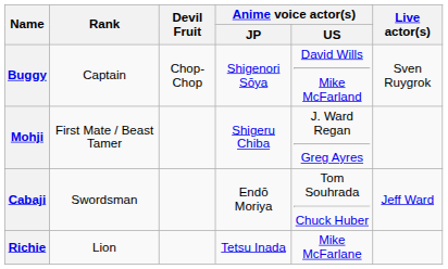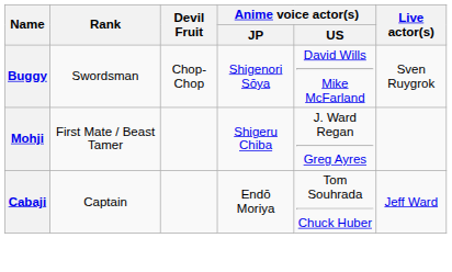Buggy | Rank: Captain -> Swordsman
Cabaji | Rank: Swordsman -> Captain
- row: Richie | Lion | Tetsu Inada | Mike McFarlane
